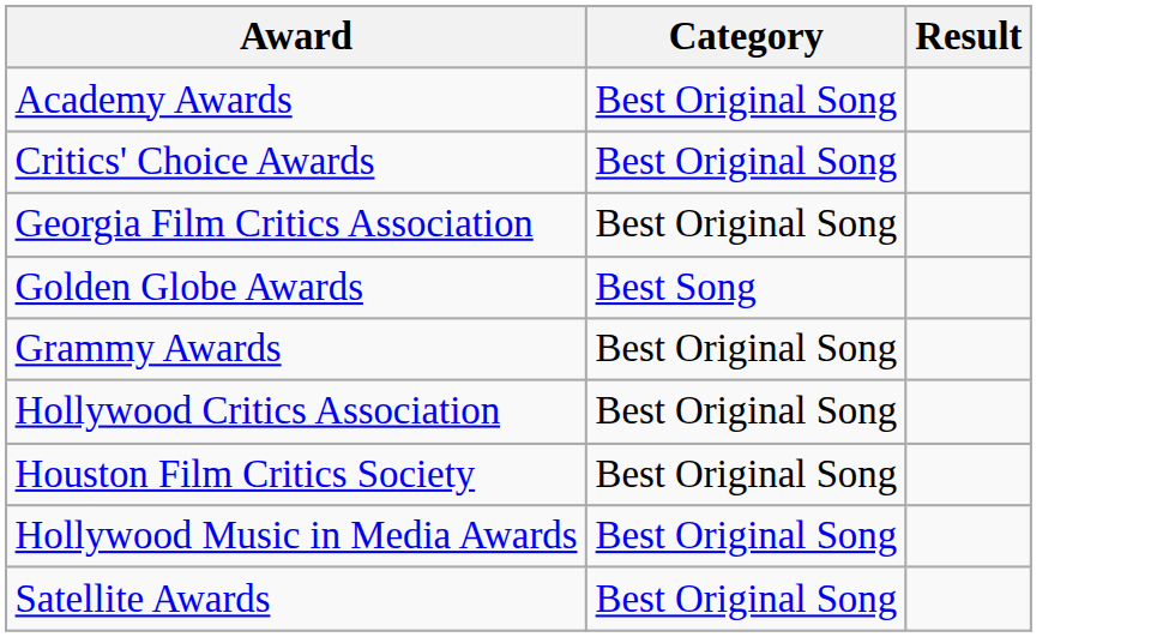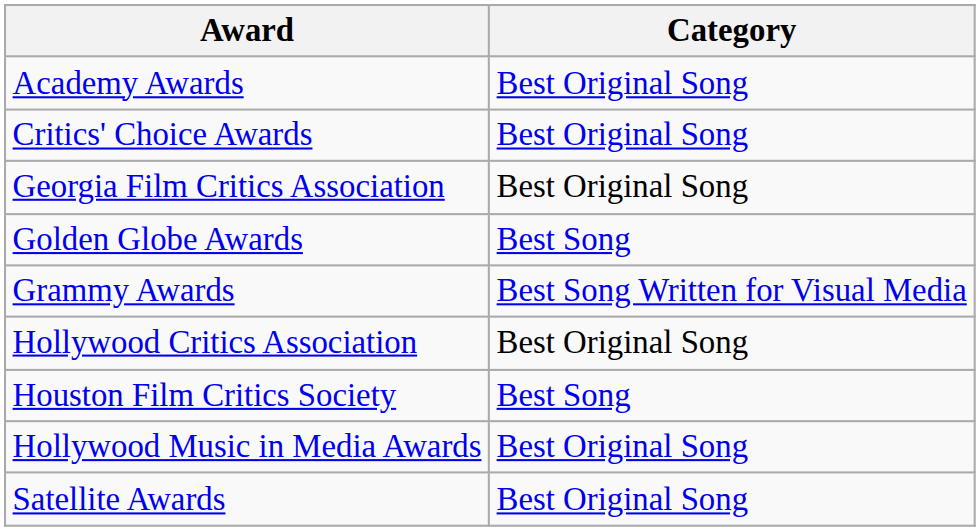- column: Result
Grammy Awards | Category: Best Original Song -> Best Song Written for Visual Media
Houston Film Critics Society | Category: Best Original Song -> Best Song
